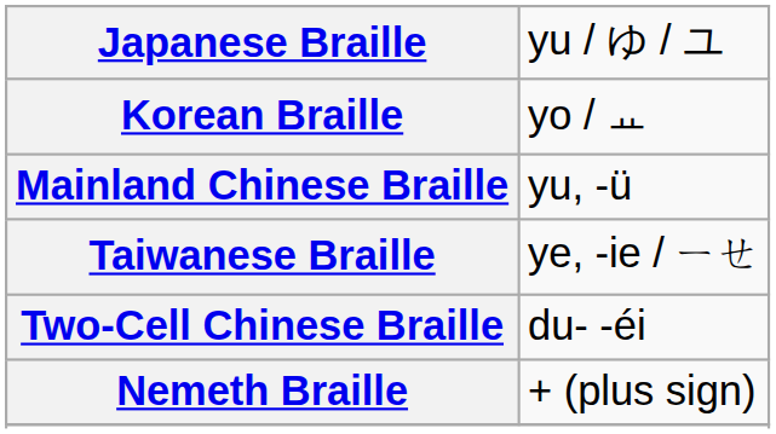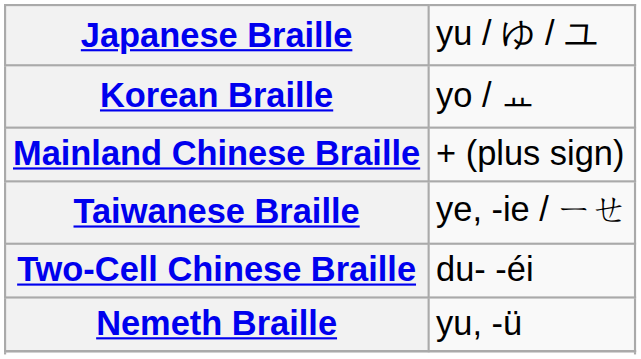Mainland Chinese Braille | column 2: yu, -ü -> + (plus sign)
Nemeth Braille | column 2: + (plus sign) -> yu, -ü
